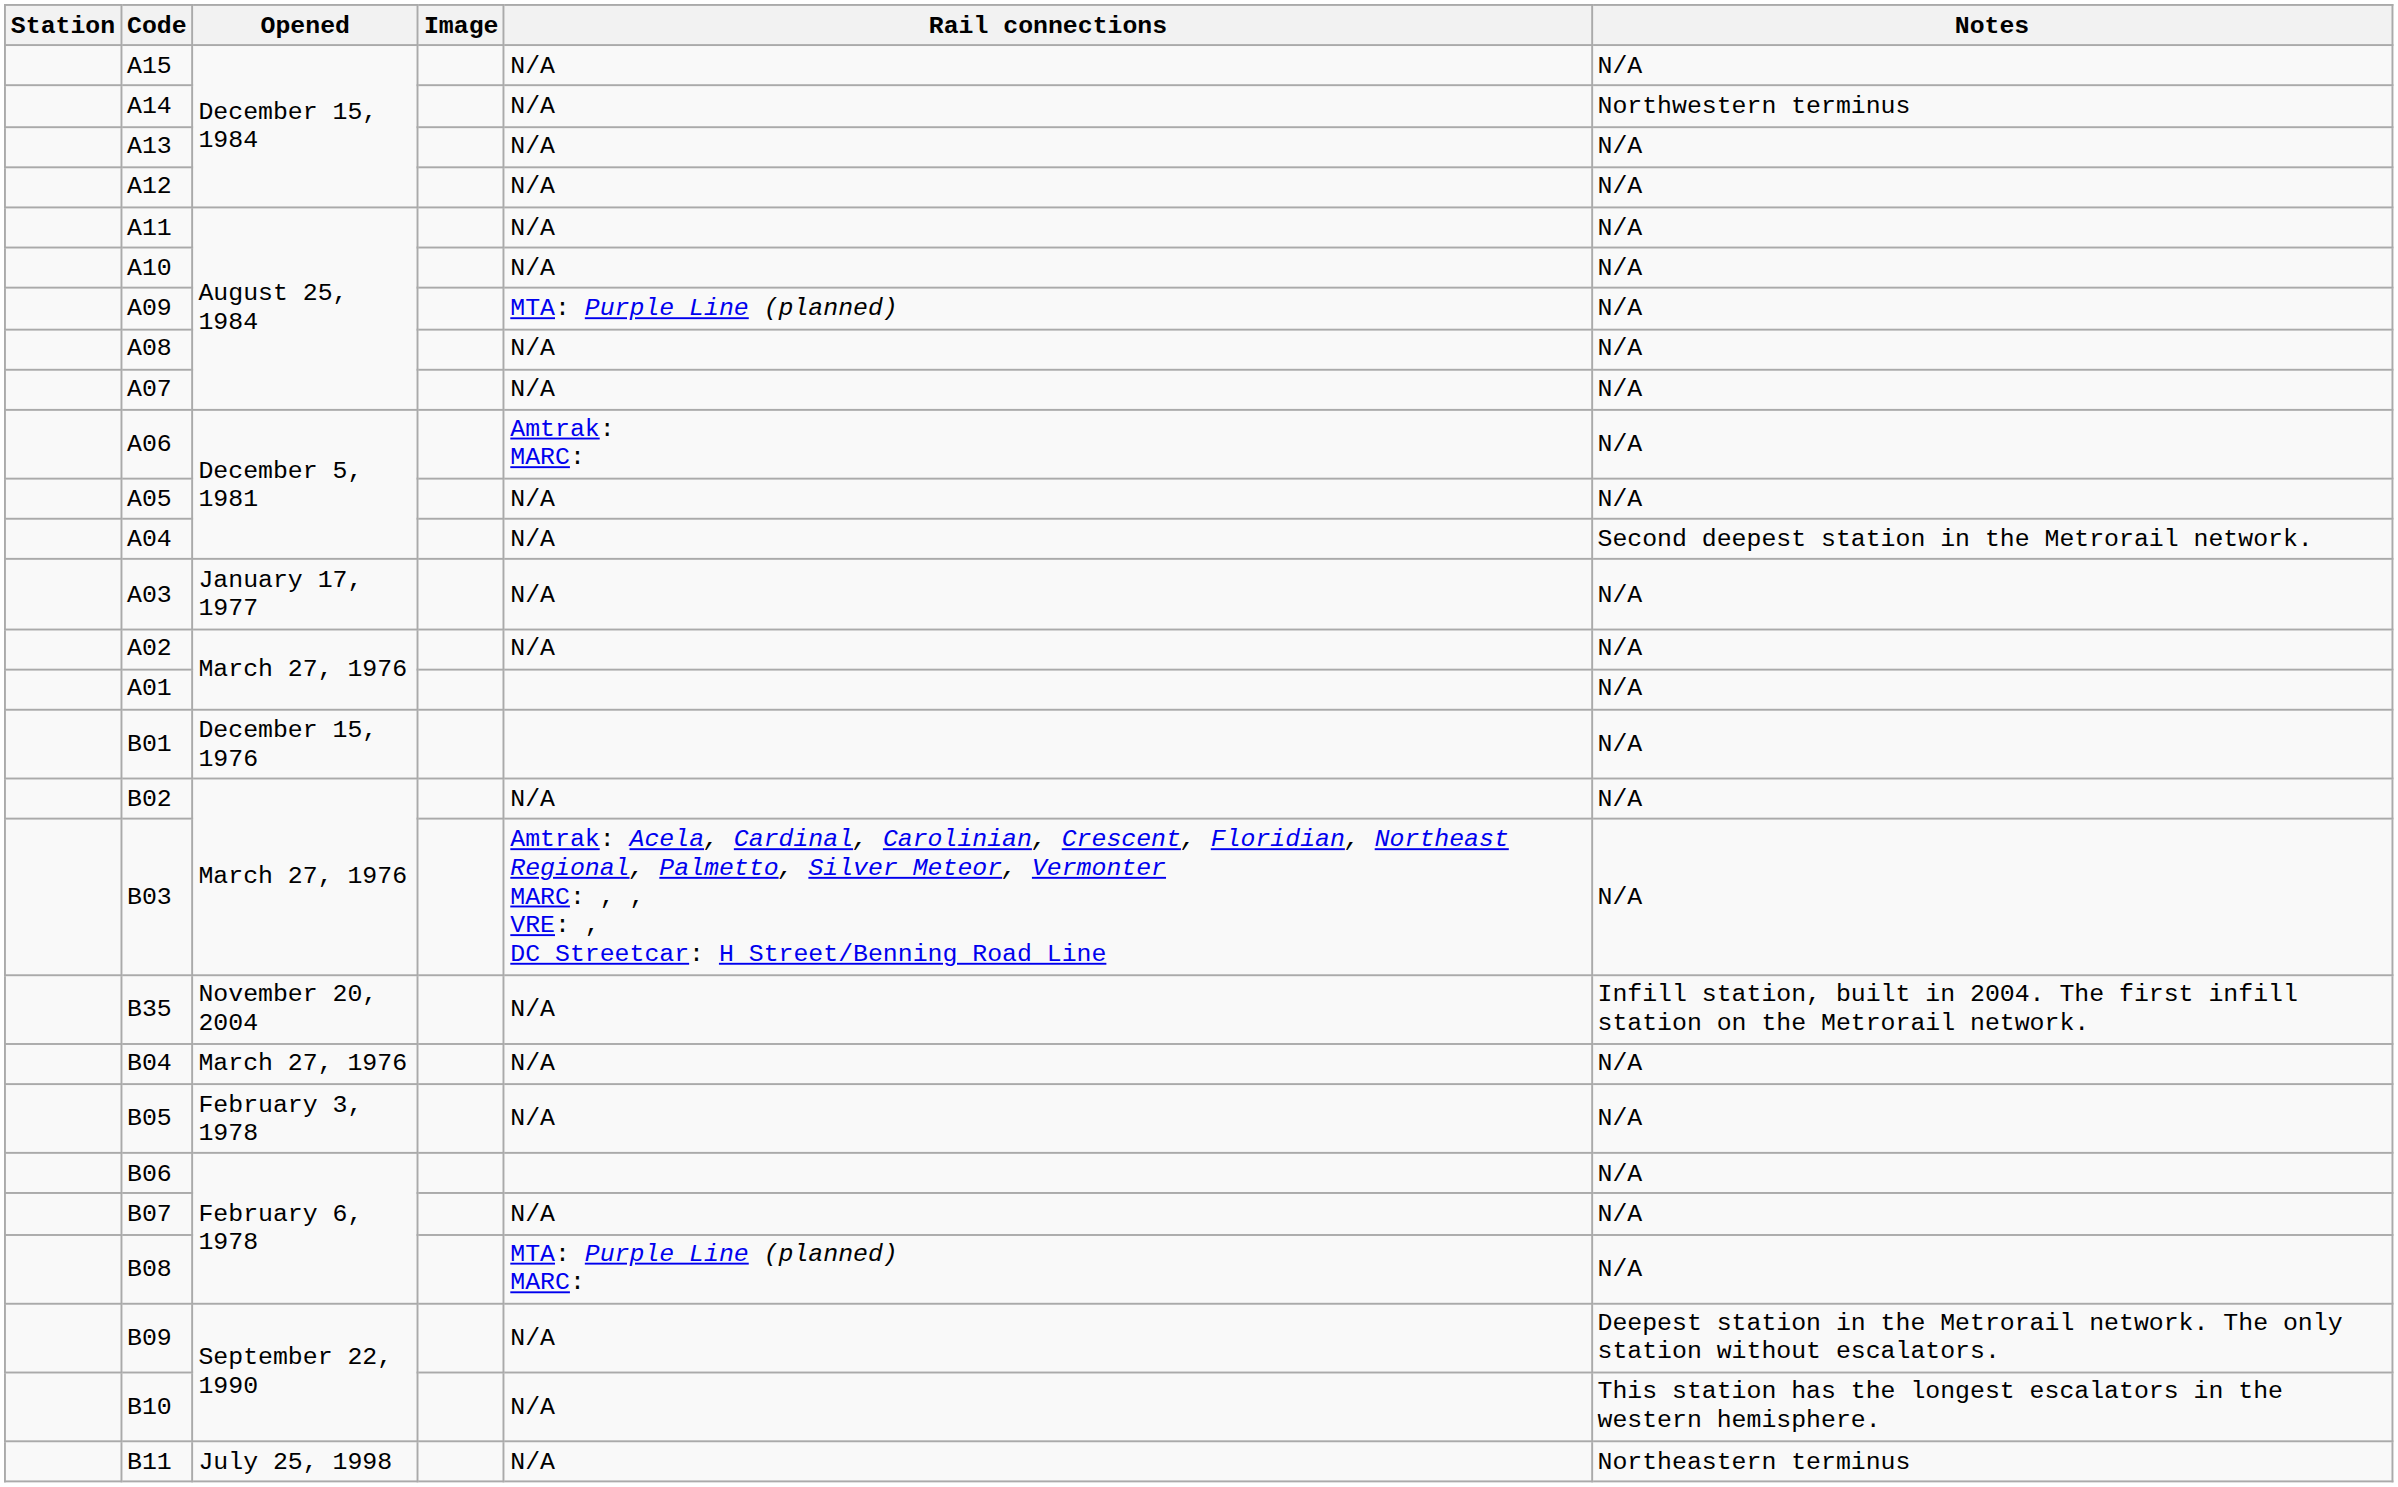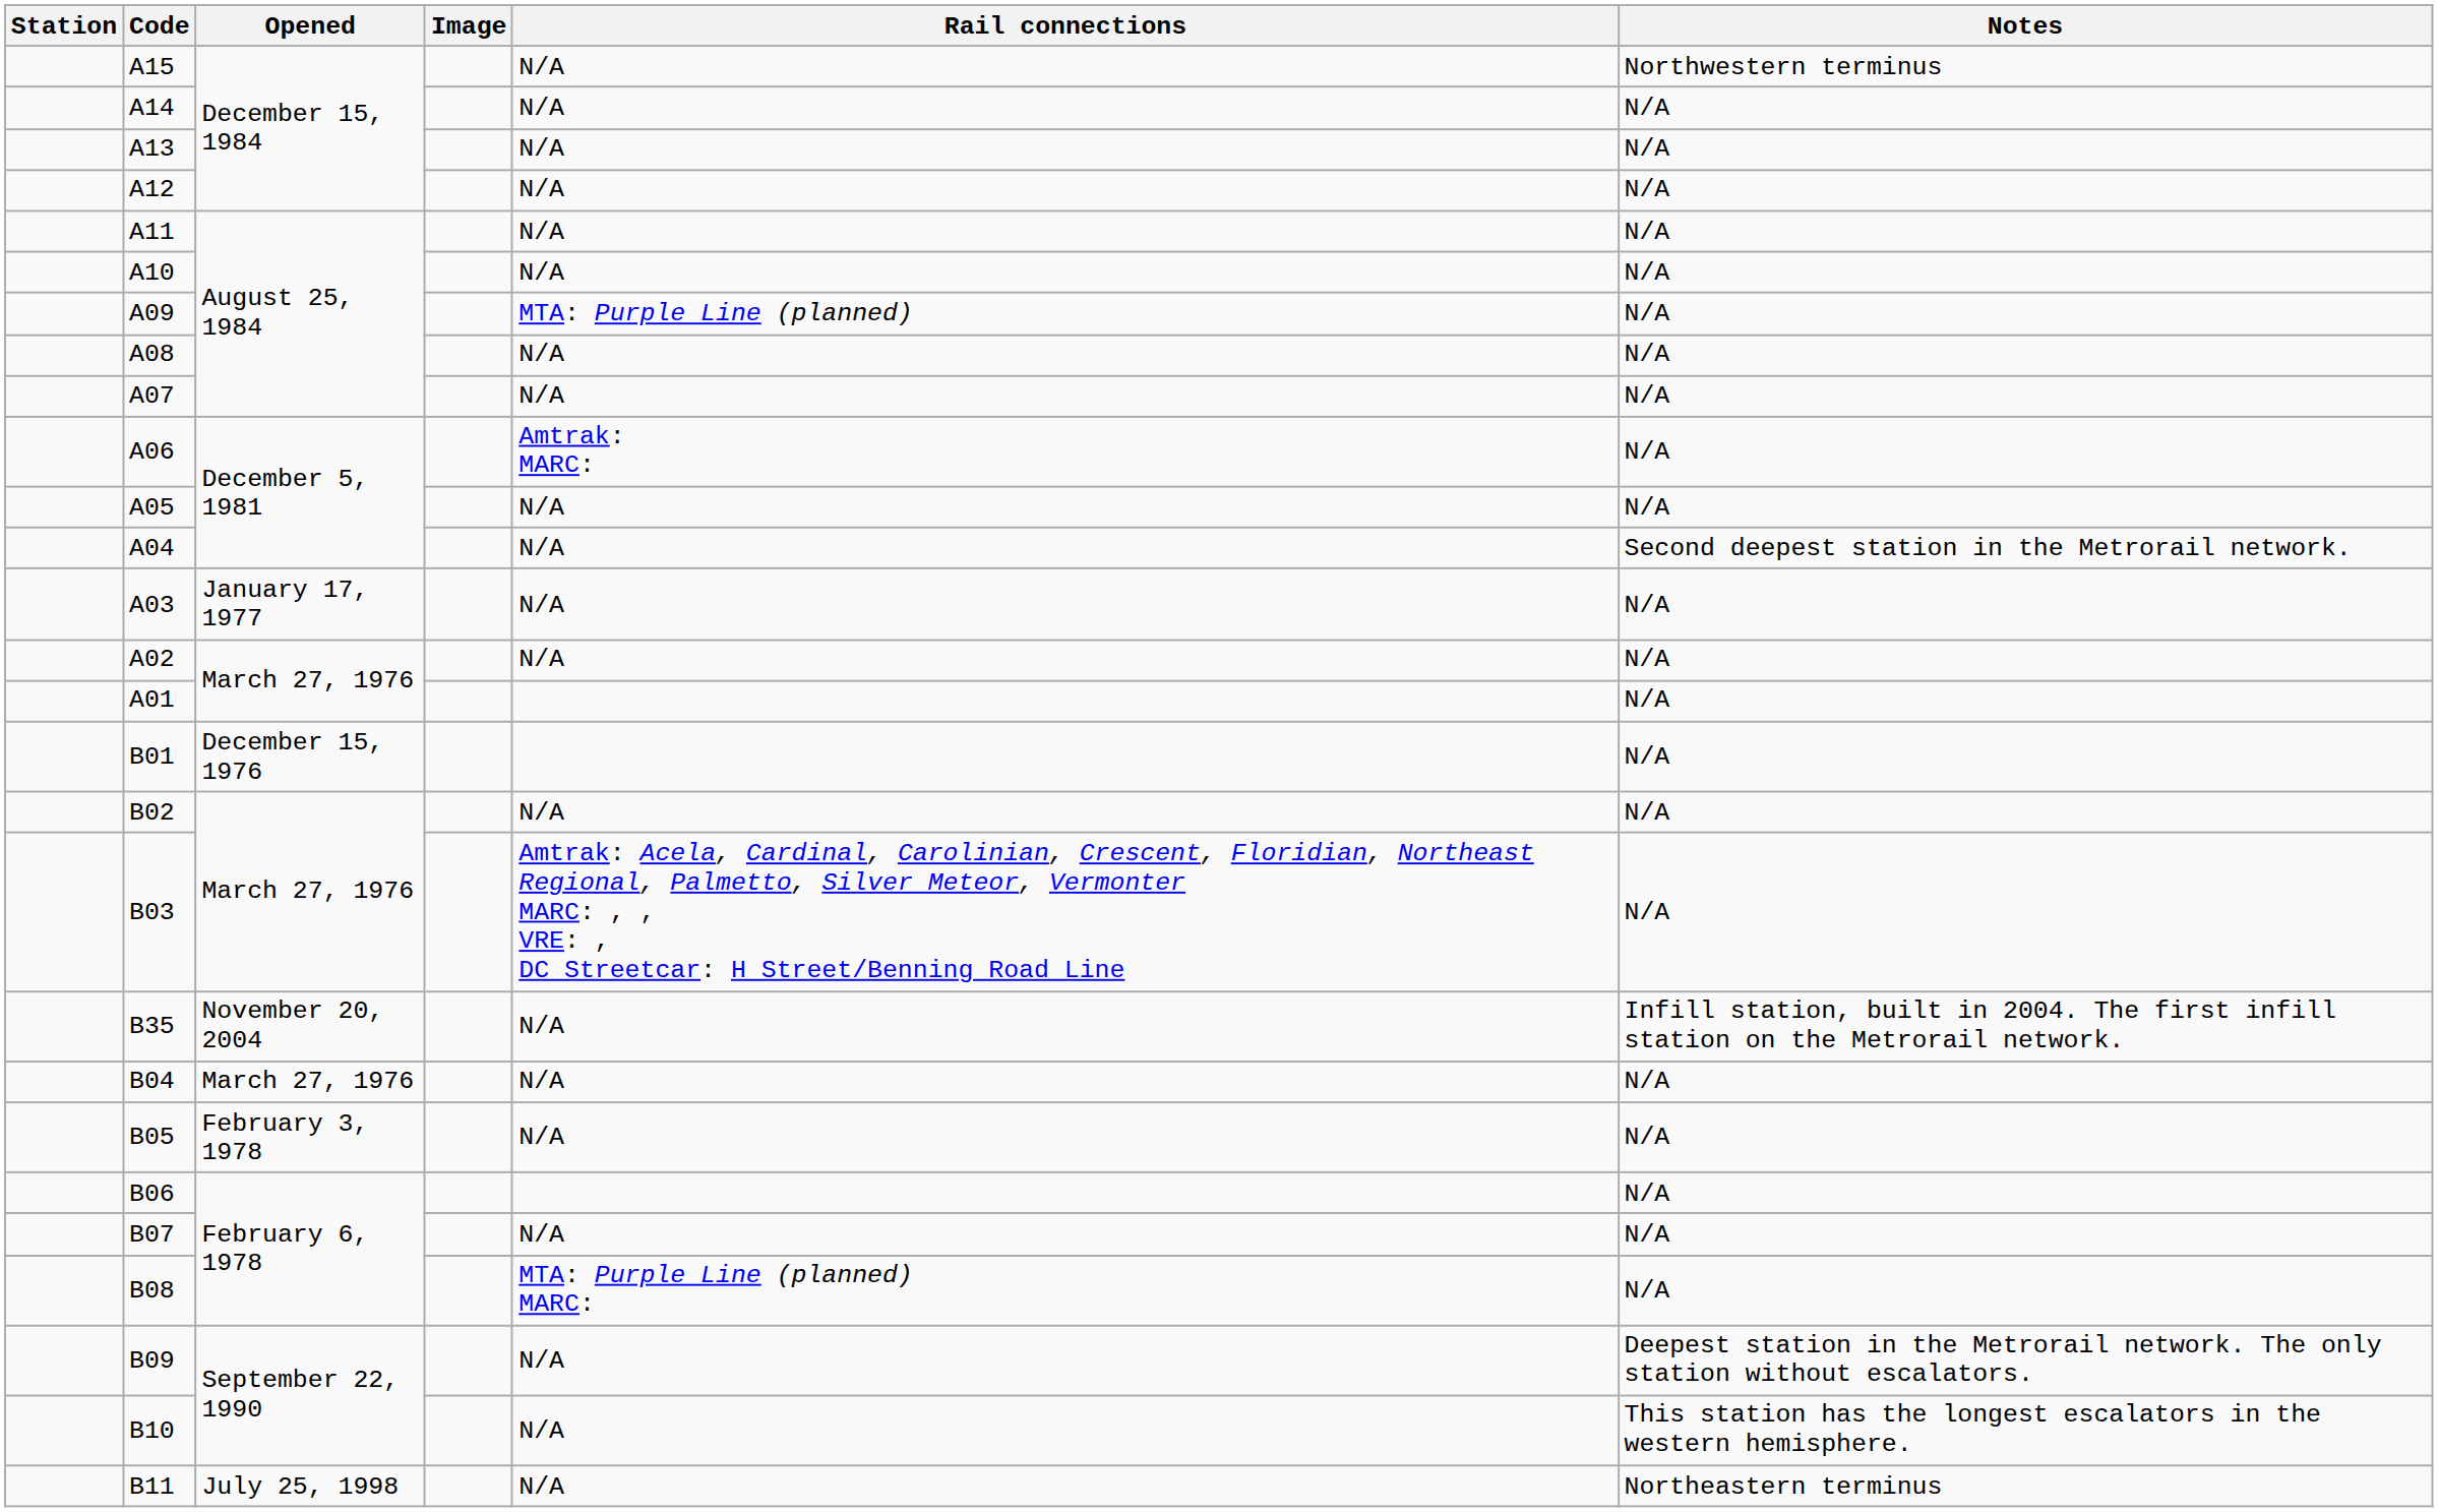A15 | Notes: N/A -> Northwestern terminus
A14 | Notes: Northwestern terminus -> N/A
